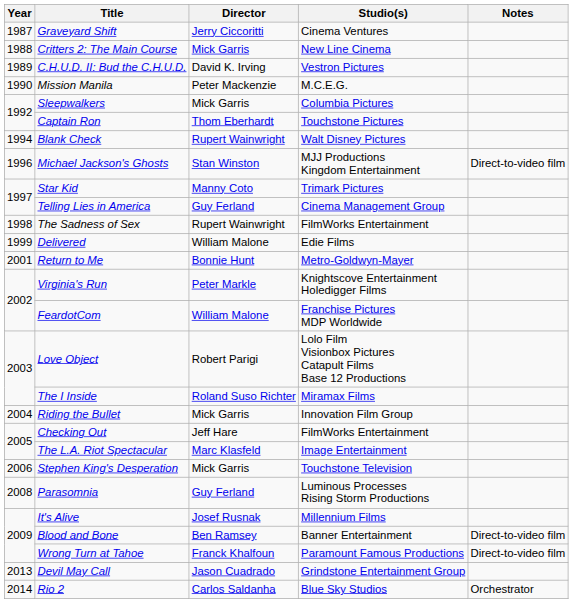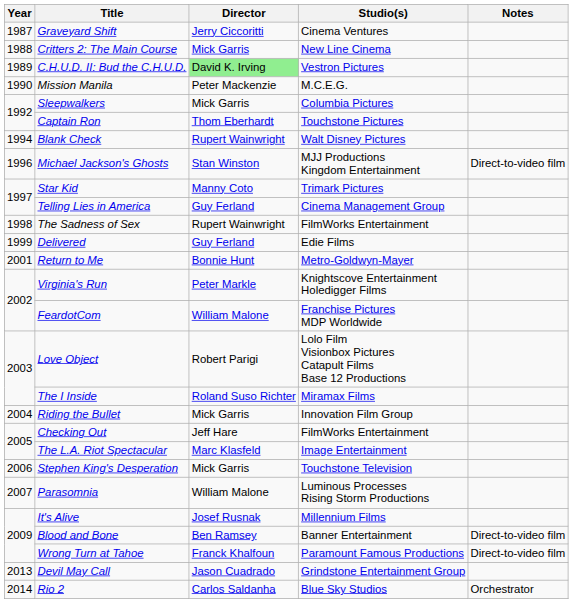C.H.U.D. II: Bud the C.H.U.D. | Director: no background -> lightgreen background
Delivered | Director: William Malone -> Guy Ferland
Parasomnia | Year: 2008 -> 2007
Parasomnia | Director: Guy Ferland -> William Malone
